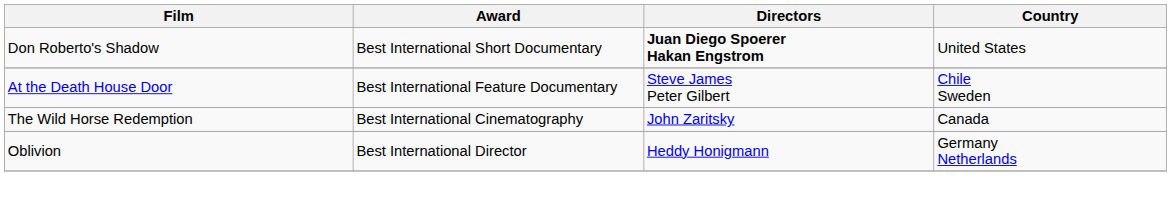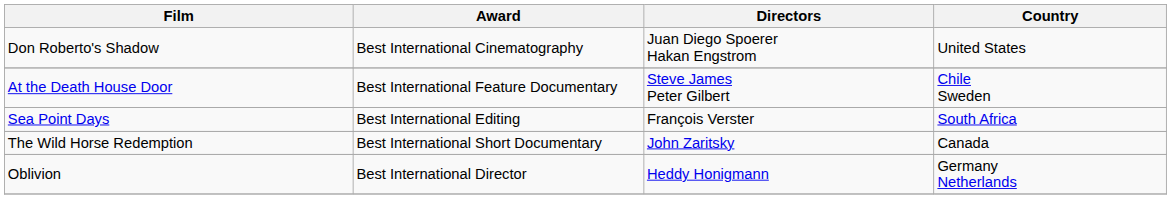Don Roberto's Shadow | Award: Best International Short Documentary -> Best International Cinematography
Don Roberto's Shadow | Directors: bold -> normal
+ row: Sea Point Days | Best International Editing | François Verster | South Africa
The Wild Horse Redemption | Award: Best International Cinematography -> Best International Short Documentary
